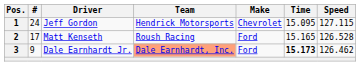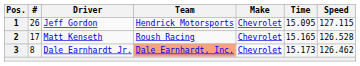1 | #: 24 -> 26
2 | Make: Ford -> Chevrolet
3 | #: 9 -> 8
3 | Make: Ford -> Chevrolet
3 | Time: bold -> normal
